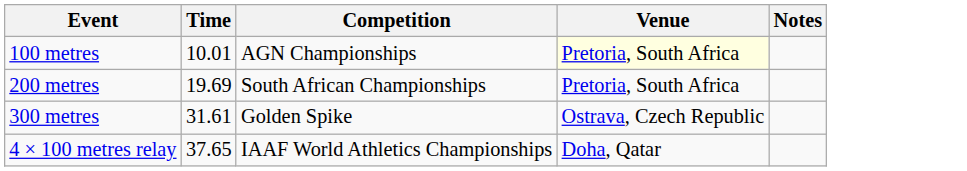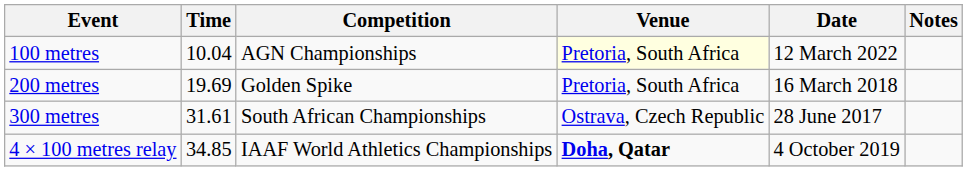+ column: Date | 12 March 2022 | 16 March 2018 | 28 June 2017 | 4 October 2019
100 metres | Time: 10.01 -> 10.04
200 metres | Competition: South African Championships -> Golden Spike
300 metres | Competition: Golden Spike -> South African Championships
4 × 100 metres relay | Time: 37.65 -> 34.85
4 × 100 metres relay | Venue: normal -> bold
